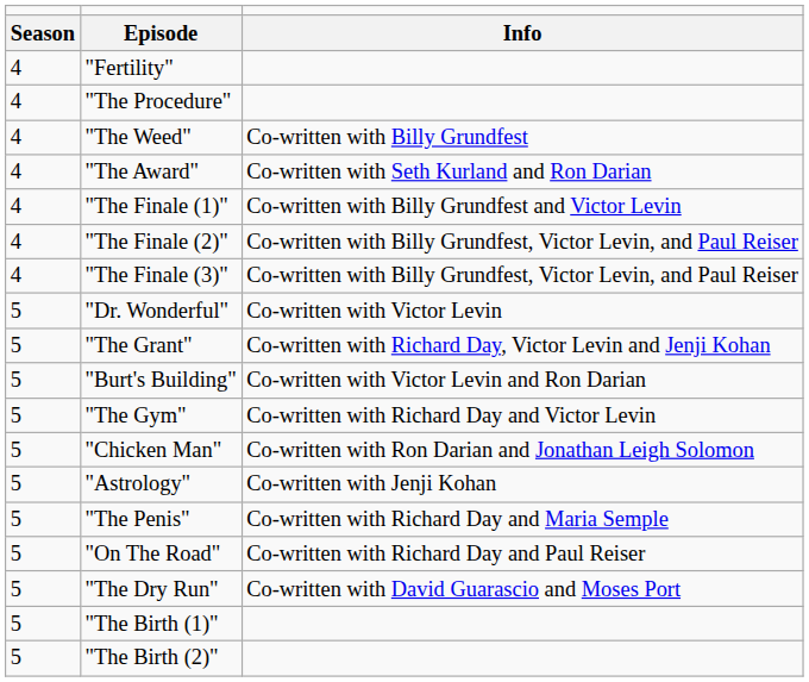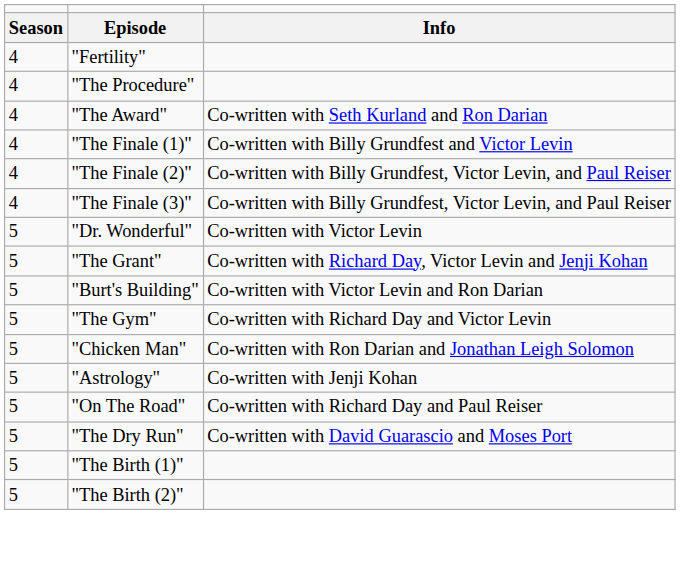- row: 4 | "The Weed" | Co-written with Billy Grundfest
- row: 5 | "The Penis" | Co-written with Richard Day and Maria Semple
